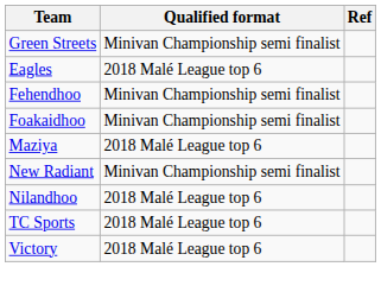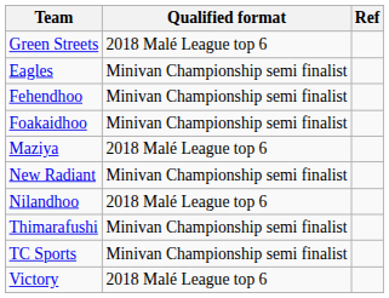Green Streets | Qualified format: Minivan Championship semi finalist -> 2018 Malé League top 6
Eagles | Qualified format: 2018 Malé League top 6 -> Minivan Championship semi finalist
+ row: Thimarafushi | Minivan Championship semi finalist
TC Sports | Qualified format: 2018 Malé League top 6 -> Minivan Championship semi finalist
